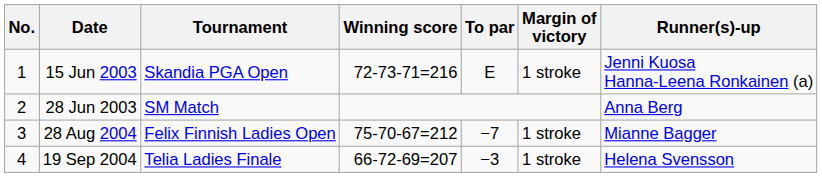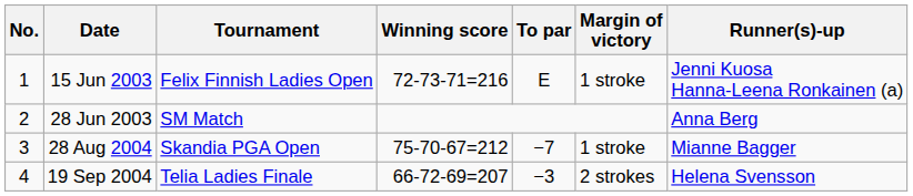15 Jun 2003 | Tournament: Skandia PGA Open -> Felix Finnish Ladies Open
28 Aug 2004 | Tournament: Felix Finnish Ladies Open -> Skandia PGA Open
19 Sep 2004 | Margin of victory: 1 stroke -> 2 strokes
